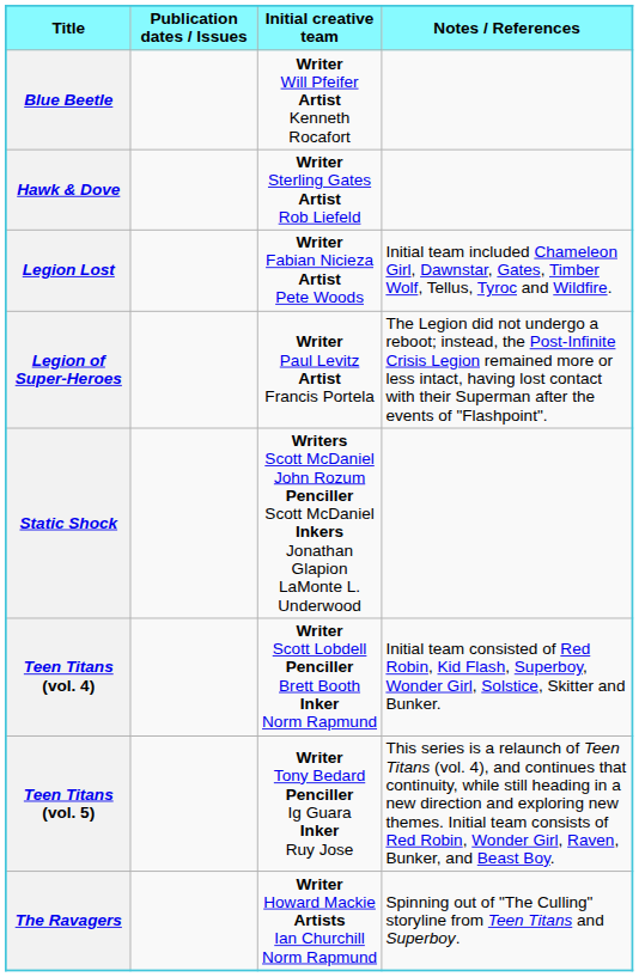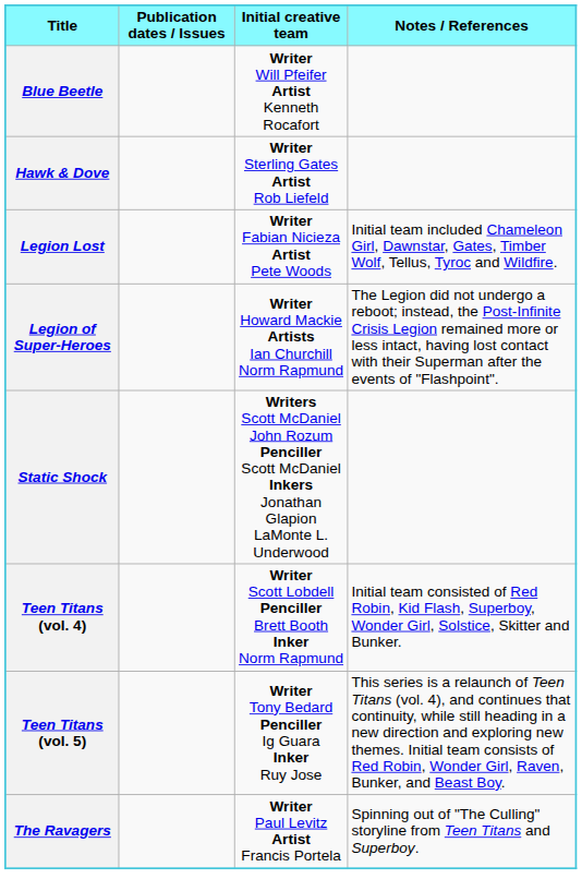Legion of Super-Heroes | Initial creative team: Writer Paul Levitz Artist Francis Portela -> Writer Howard Mackie Artists Ian Churchill Norm Rapmund
The Ravagers | Initial creative team: Writer Howard Mackie Artists Ian Churchill Norm Rapmund -> Writer Paul Levitz Artist Francis Portela
